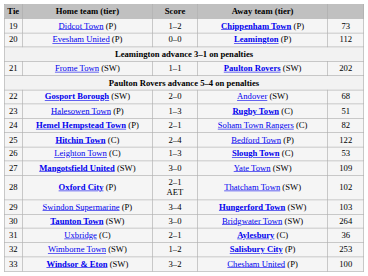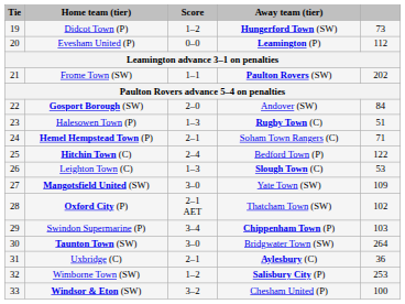Didcot Town (P) | Away team (tier): Chippenham Town (P) -> Hungerford Town (SW)
Gosport Borough (SW) | column 5: 68 -> 84
Hemel Hempstead Town (P) | column 5: 82 -> 71
Swindon Supermarine (P) | Away team (tier): Hungerford Town (SW) -> Chippenham Town (P)
